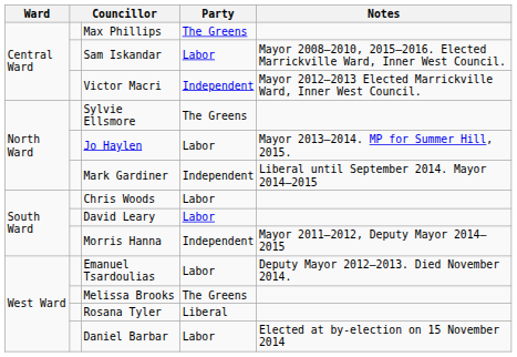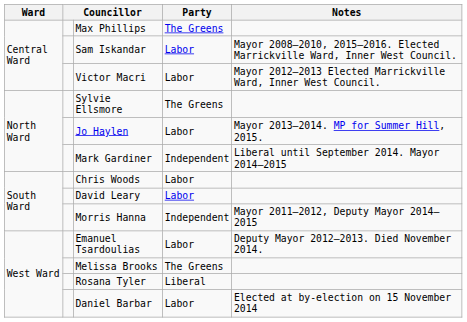Victor Macri | Party: Independent -> Labor
